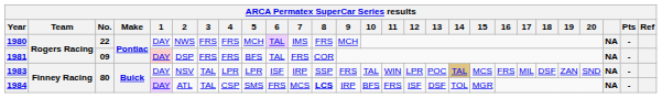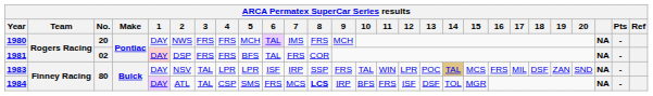1980 | No.: 22 -> 20
1981 | No.: 09 -> 02
